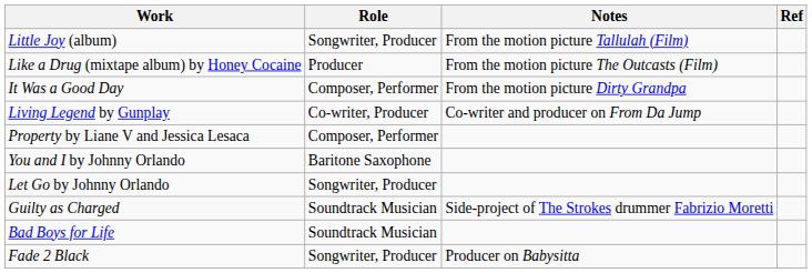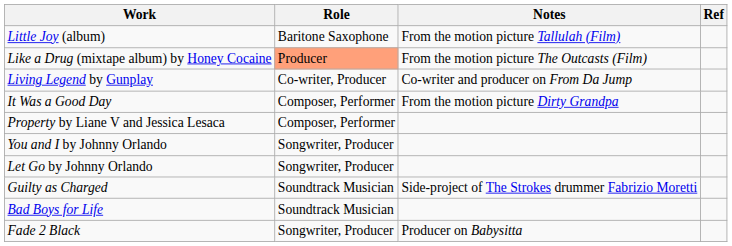Little Joy (album) | Role: Songwriter, Producer -> Baritone Saxophone
Like a Drug (mixtape album) by Honey Cocaine | Role: no background -> lightsalmon background
rows swapped: Living Legend by Gunplay <-> It Was a Good Day
You and I by Johnny Orlando | Role: Baritone Saxophone -> Songwriter, Producer
